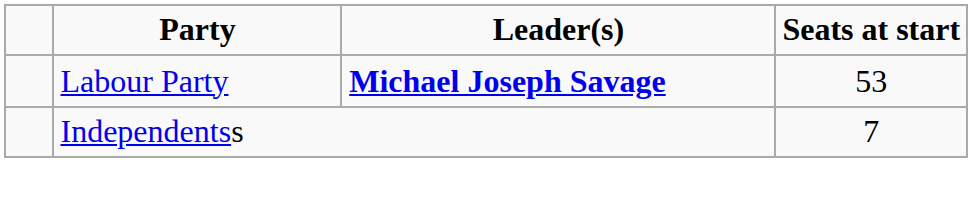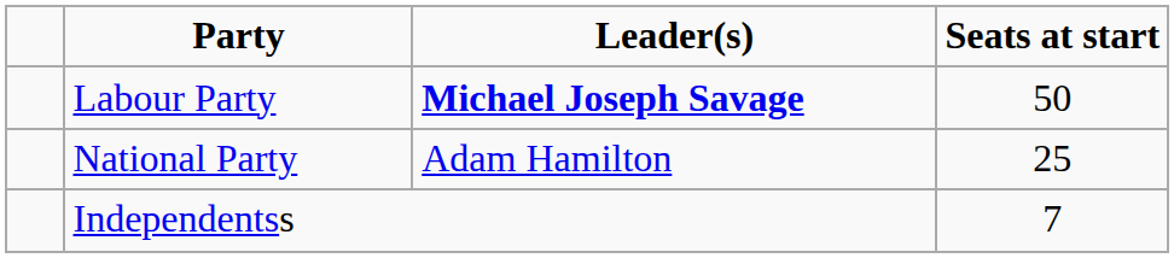Labour Party | Seats at start: 53 -> 50
+ row: National Party | Adam Hamilton | 25
